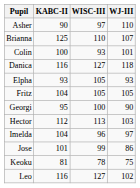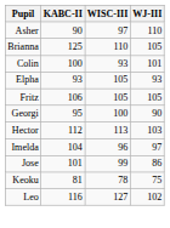Brianna | WJ-III: 107 -> 105
- row: Danica | 116 | 127 | 118
Fritz | KABC-II: 104 -> 106
